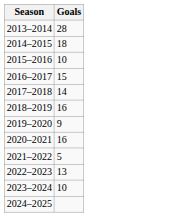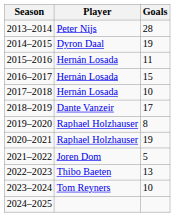+ column: Player | Peter Nijs | Dyron Daal | Hernán Losada | Hernán Losada | Hernán Losada | Dante Vanzeir | Raphael Holzhauser | Raphael Holzhauser | Joren Dom | Thibo Baeten | Tom Reyners
2014–2015 | Goals: 18 -> 19
2015–2016 | Goals: 10 -> 11
2017–2018 | Goals: 14 -> 10
2018–2019 | Goals: 16 -> 17
2019–2020 | Goals: 9 -> 8
2020–2021 | Goals: 16 -> 19
